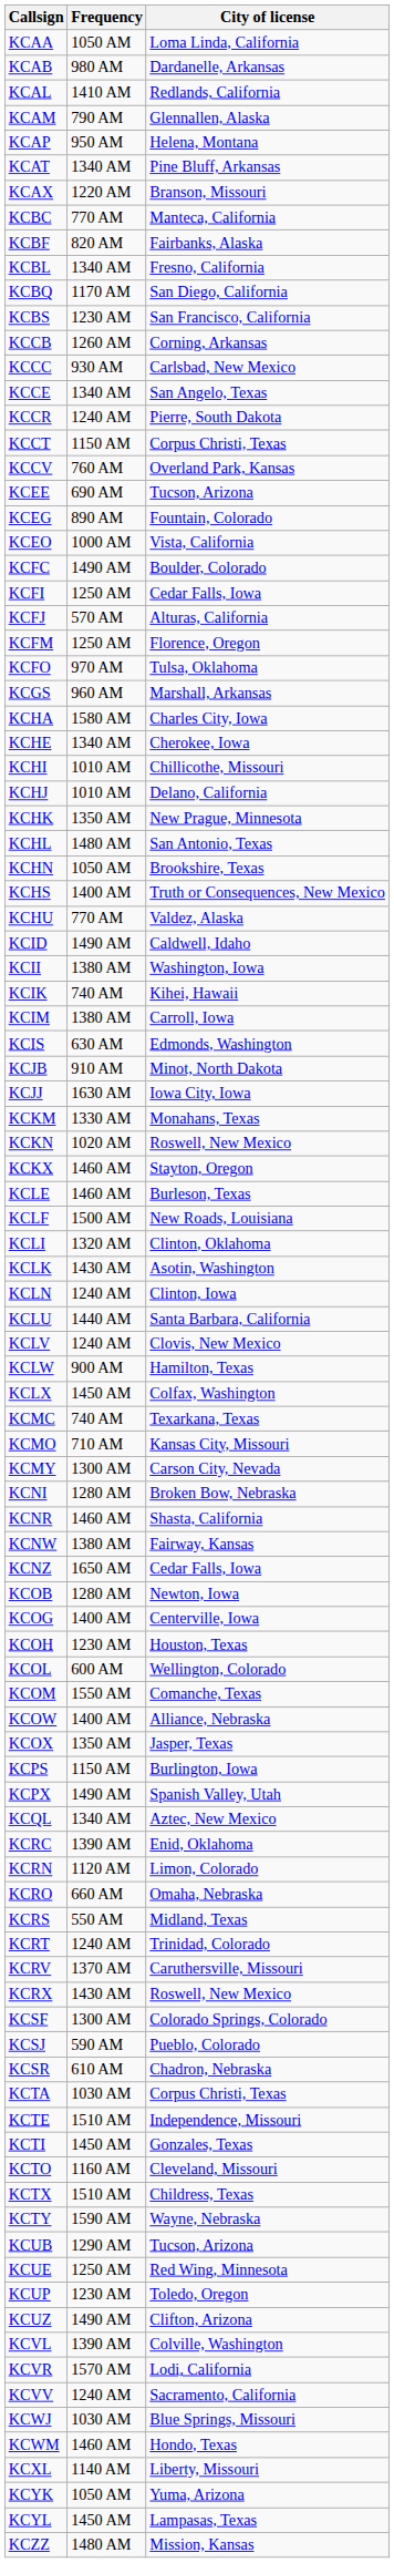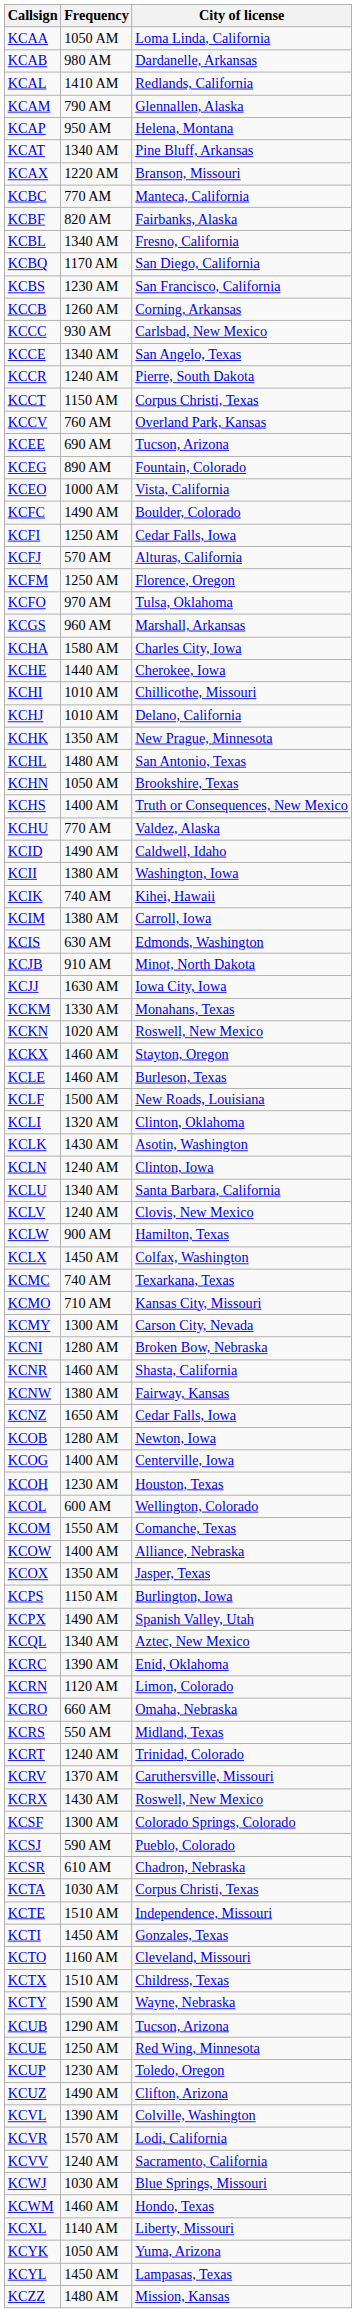KCHE | Frequency: 1340 AM -> 1440 AM
KCLU | Frequency: 1440 AM -> 1340 AM
